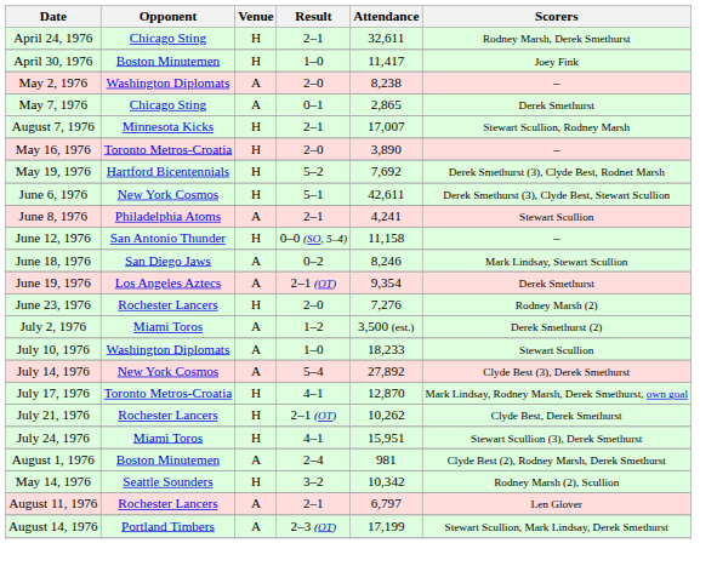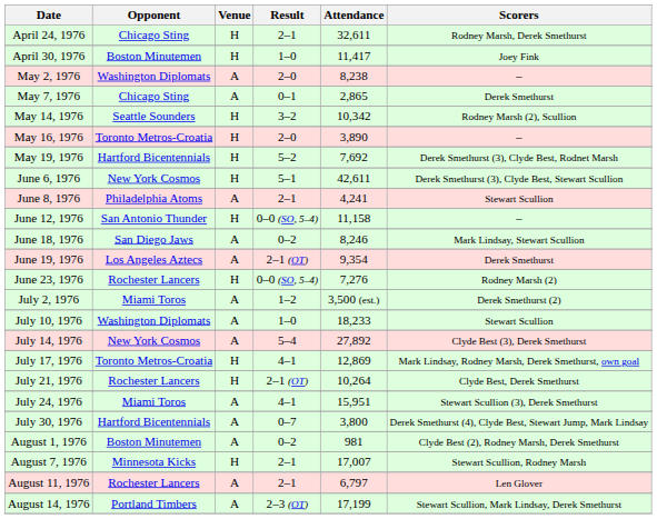rows swapped: May 14, 1976 <-> August 7, 1976
June 23, 1976 | Result: 2–0 -> 0–0 (SO, 5–4)
July 17, 1976 | Attendance: 12,870 -> 12,869
July 21, 1976 | Attendance: 10,262 -> 10,264
July 24, 1976 | Venue: H -> A
+ row: July 30, 1976 | Hartford Bicentennials | A | 0–7 | 3,800 | Derek Smethurst (4), Clyde Best, Stewart Jump, Mark Lindsay
August 1, 1976 | Result: 2–4 -> 0–2
